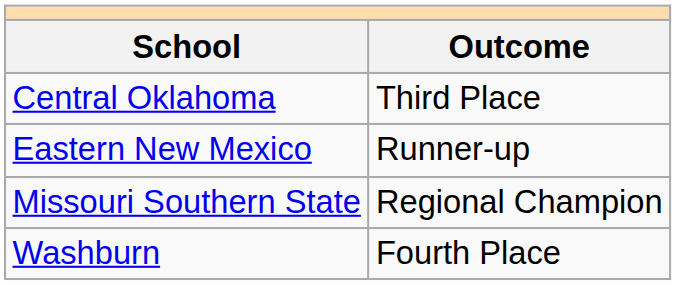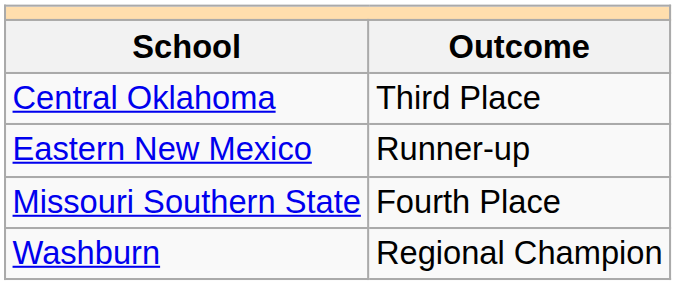Missouri Southern State | Outcome: Regional Champion -> Fourth Place
Washburn | Outcome: Fourth Place -> Regional Champion
